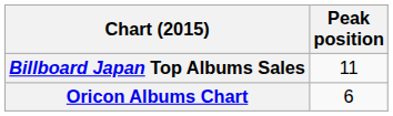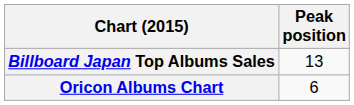Billboard Japan Top Albums Sales | Peak position: 11 -> 13
